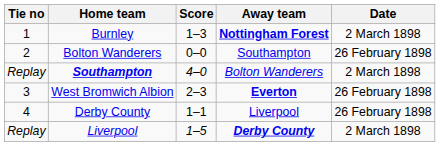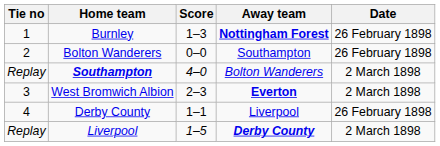Burnley | Date: 2 March 1898 -> 26 February 1898
West Bromwich Albion | Date: 26 February 1898 -> 2 March 1898
